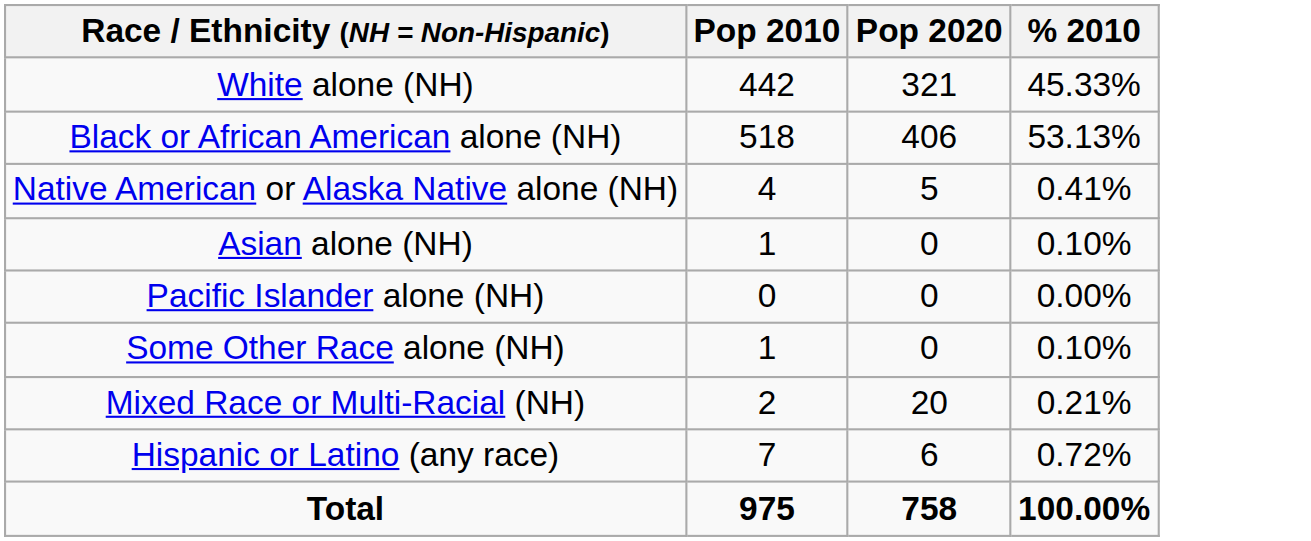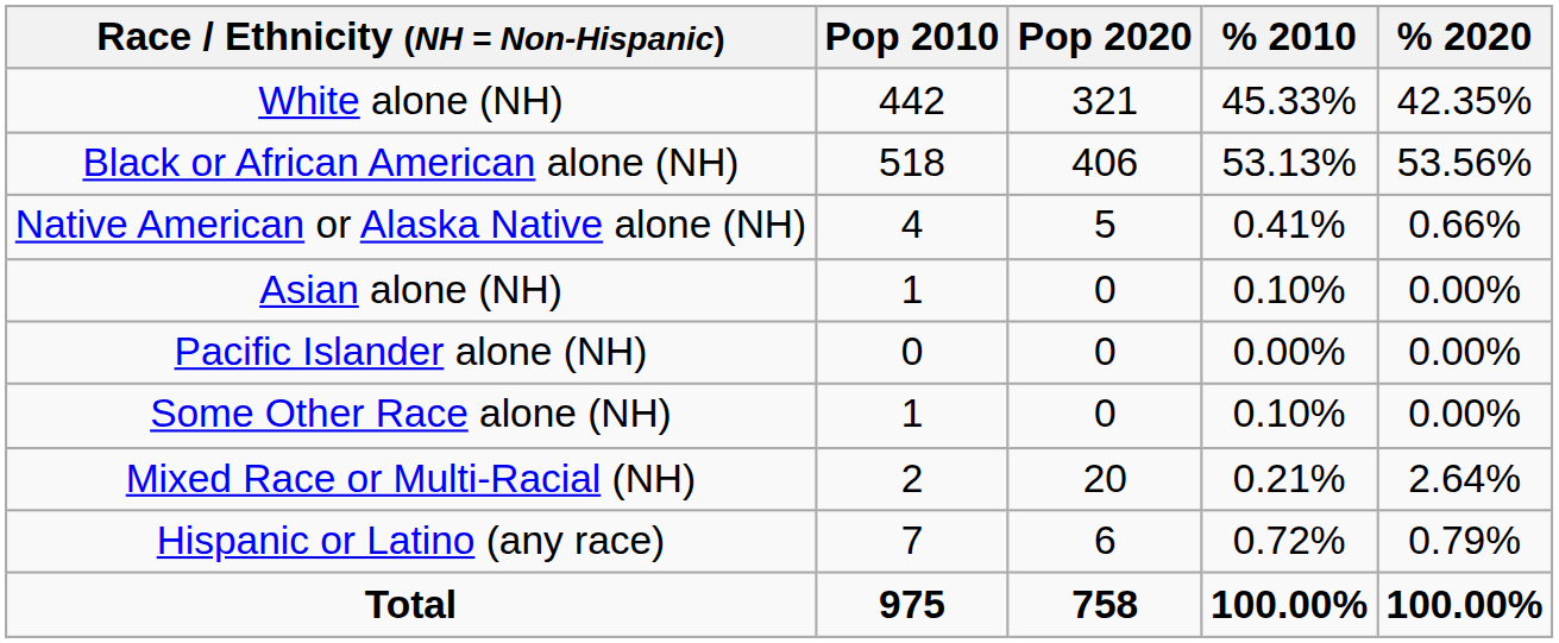+ column: % 2020 | 42.35% | 53.56% | 0.66% | 0.00% | 0.00% | 0.00% | 2.64% | 0.79% | 100.00%
